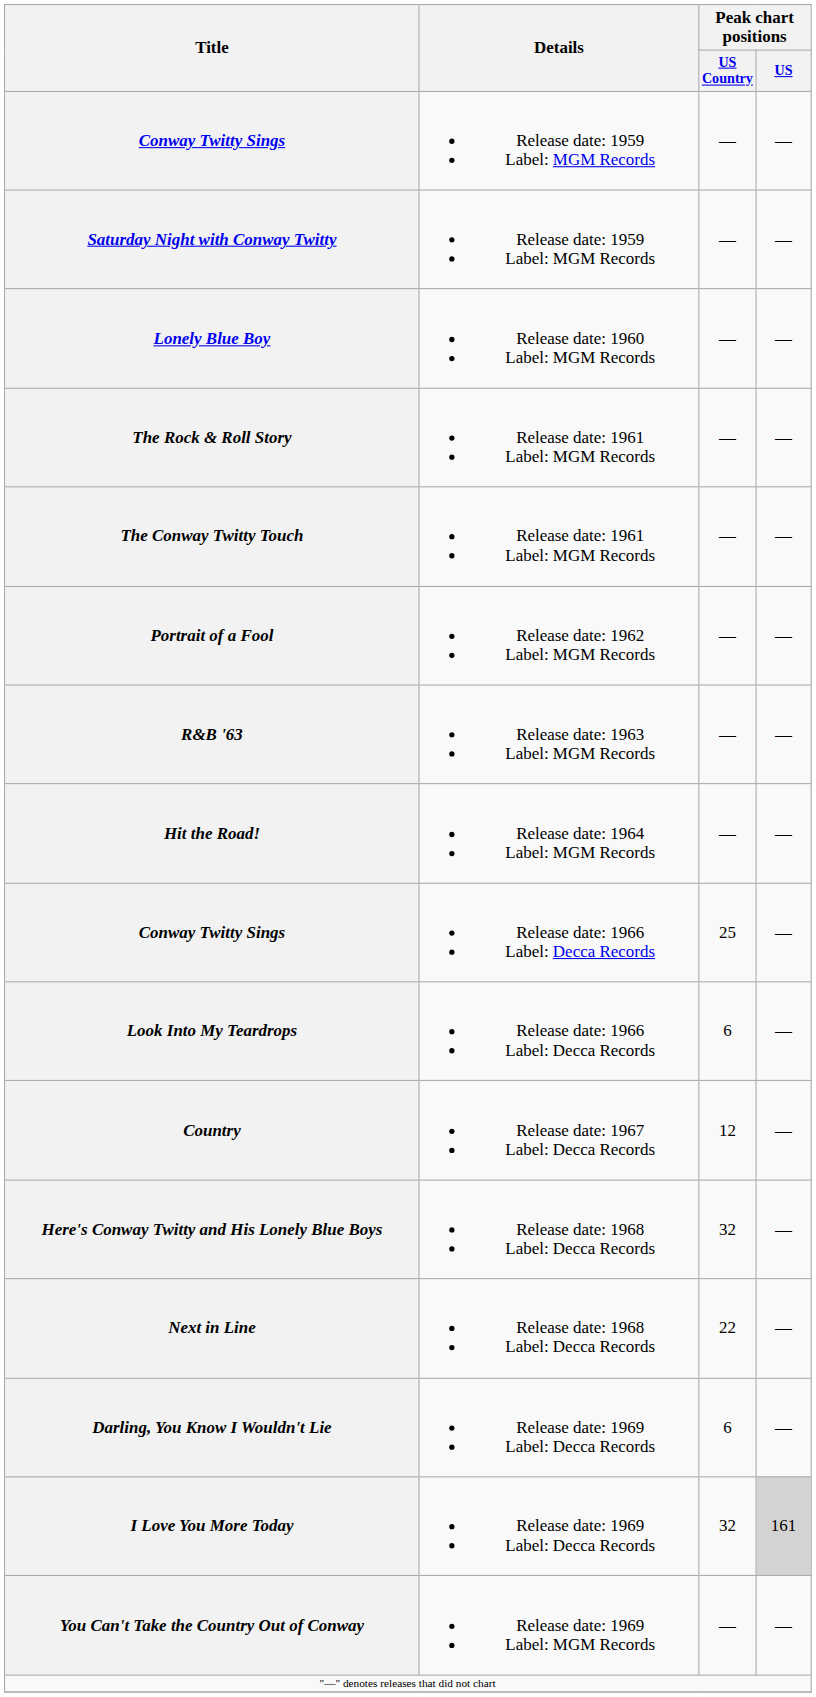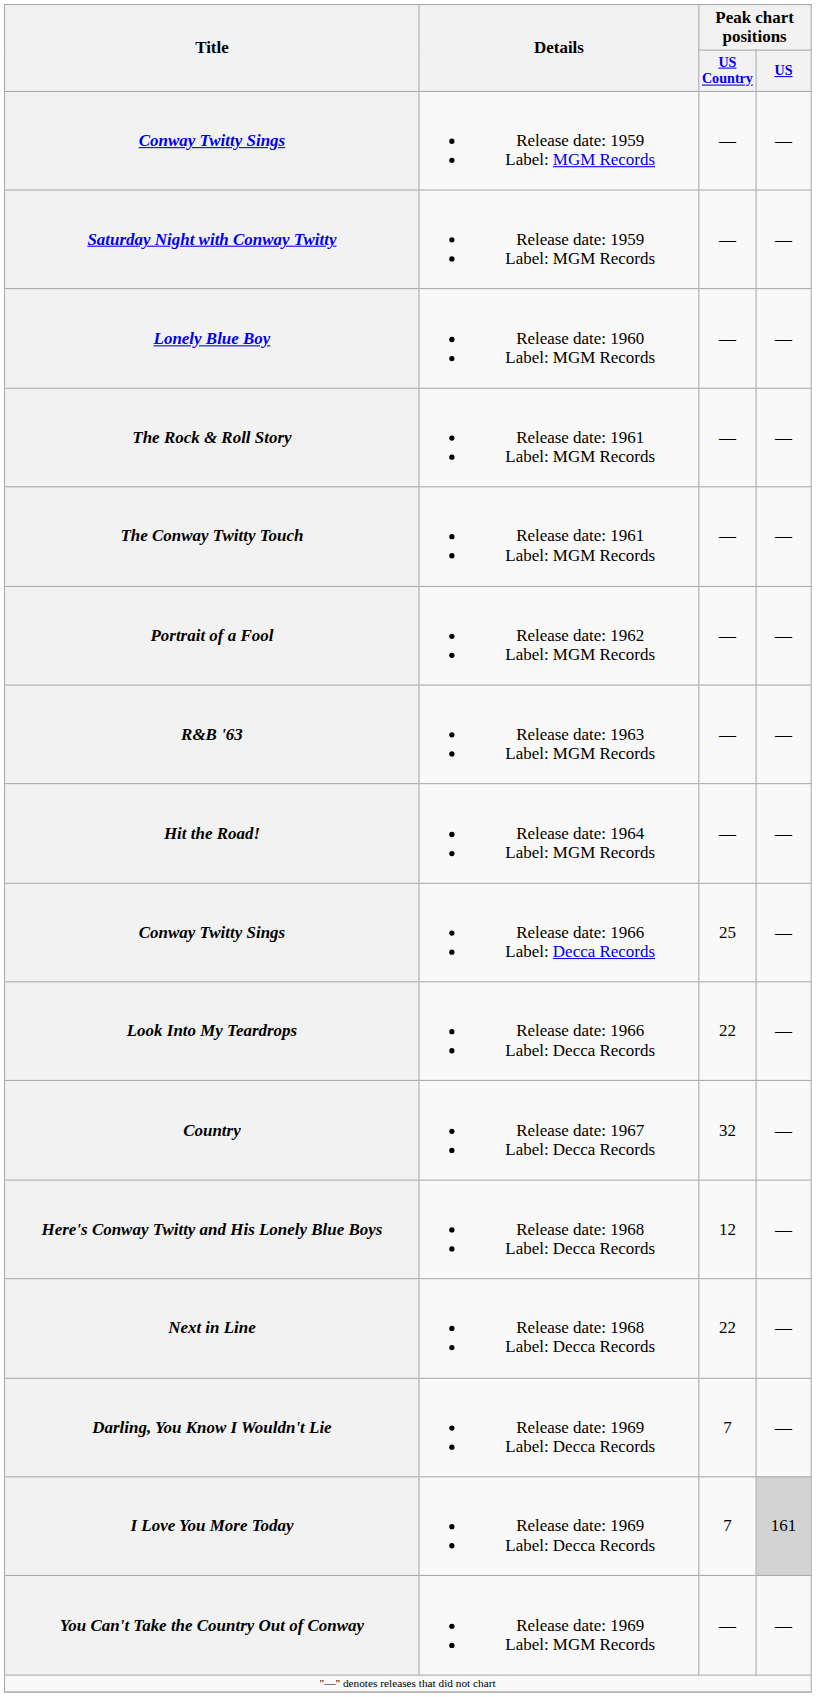Look Into My Teardrops | Peak chart positions / US Country: 6 -> 22
Country | Peak chart positions / US Country: 12 -> 32
Here's Conway Twitty and His Lonely Blue Boys | Peak chart positions / US Country: 32 -> 12
Darling, You Know I Wouldn't Lie | Peak chart positions / US Country: 6 -> 7
I Love You More Today | Peak chart positions / US Country: 32 -> 7
